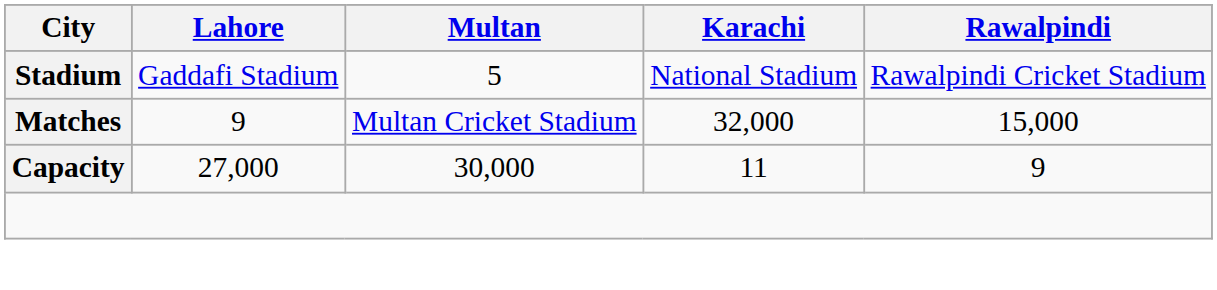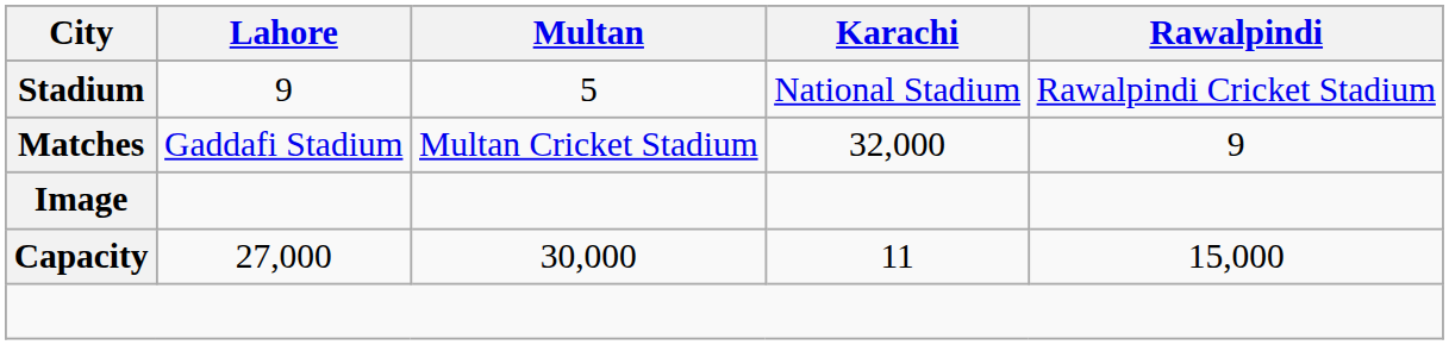Stadium | Lahore: Gaddafi Stadium -> 9
Matches | Lahore: 9 -> Gaddafi Stadium
Matches | Rawalpindi: 15,000 -> 9
+ row: Image
Capacity | Rawalpindi: 9 -> 15,000
